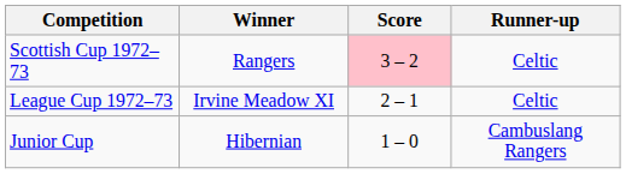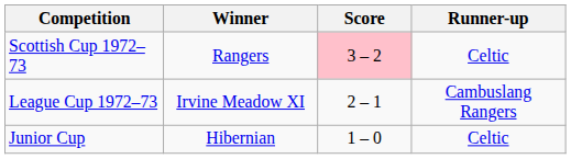League Cup 1972–73 | Runner-up: Celtic -> Cambuslang Rangers
Junior Cup | Runner-up: Cambuslang Rangers -> Celtic
